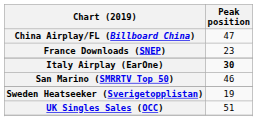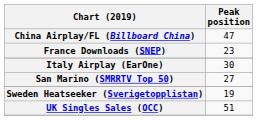Italy Airplay (EarOne) | Peak position: bold -> normal
San Marino (SMRRTV Top 50) | Peak position: 46 -> 27
